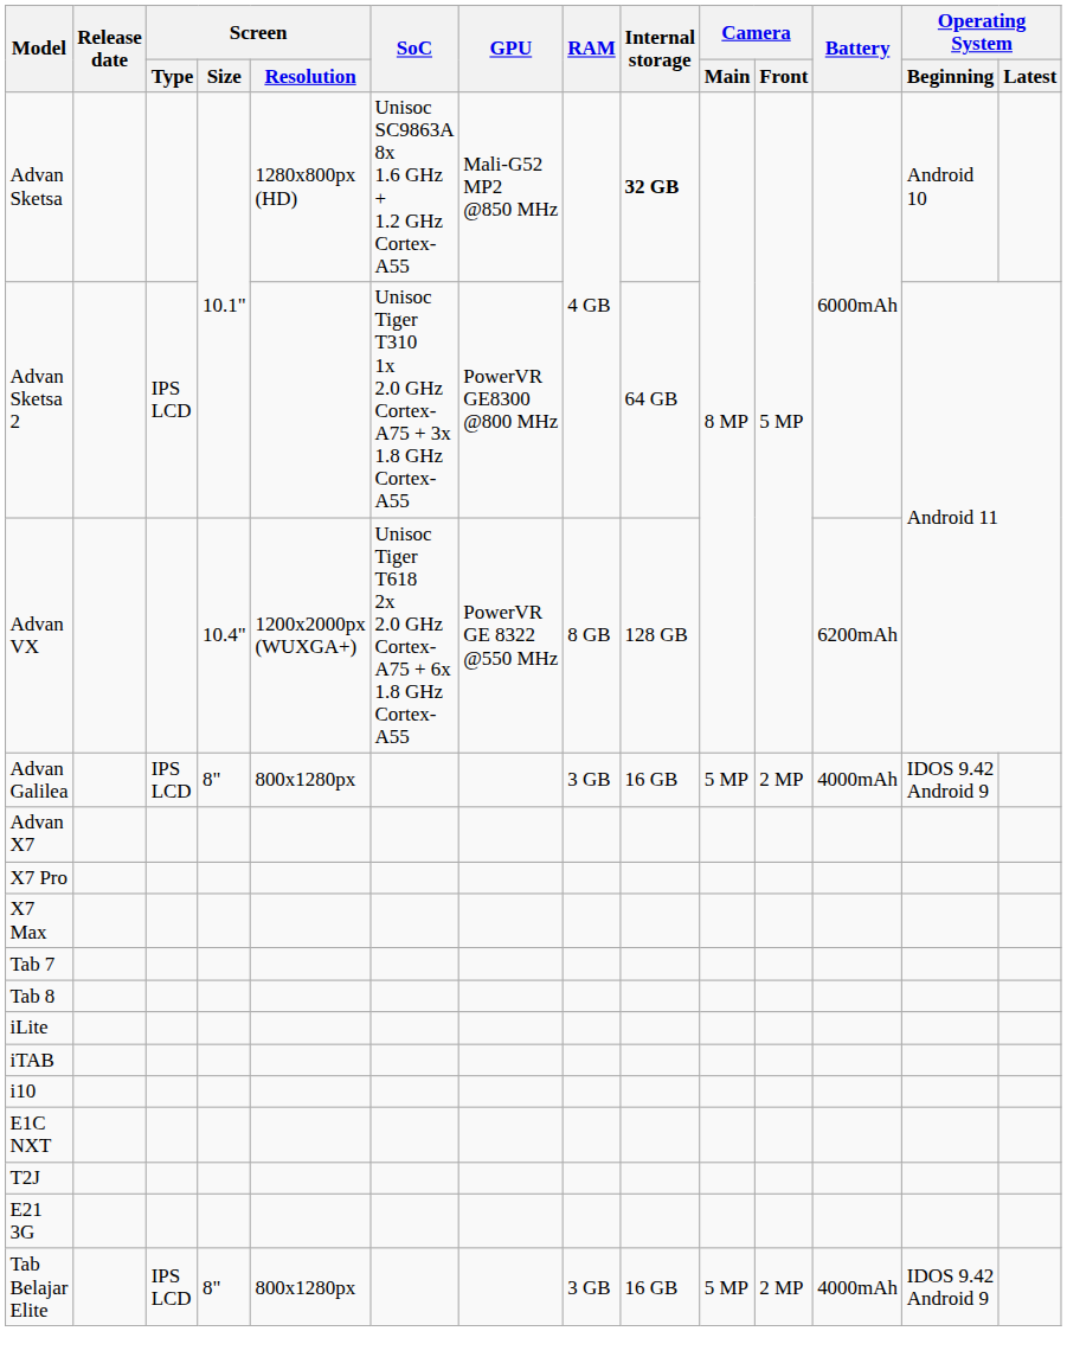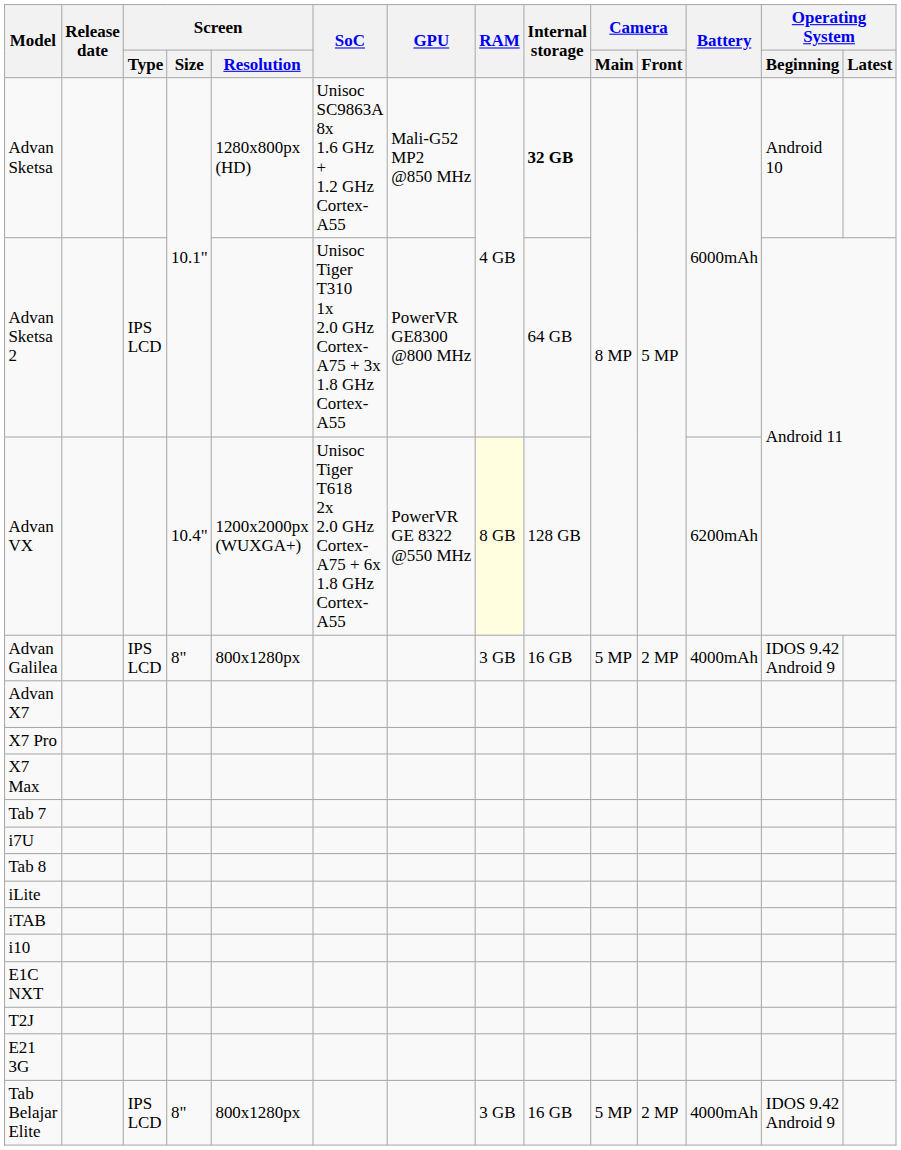Advan VX | RAM: no background -> lightyellow background
+ row: i7U
